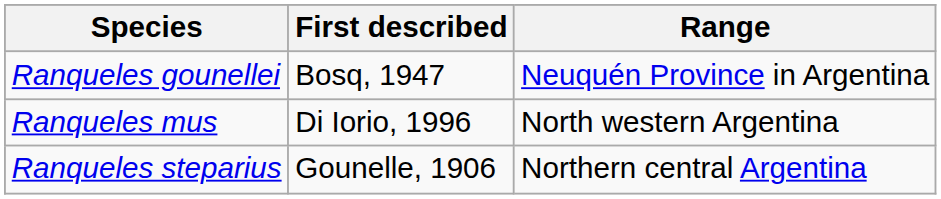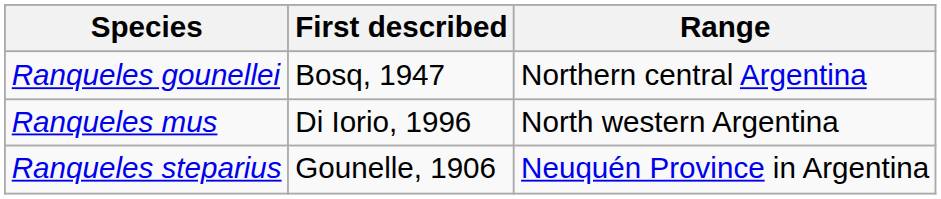Ranqueles gounellei | Range: Neuquén Province in Argentina -> Northern central Argentina
Ranqueles steparius | Range: Northern central Argentina -> Neuquén Province in Argentina
